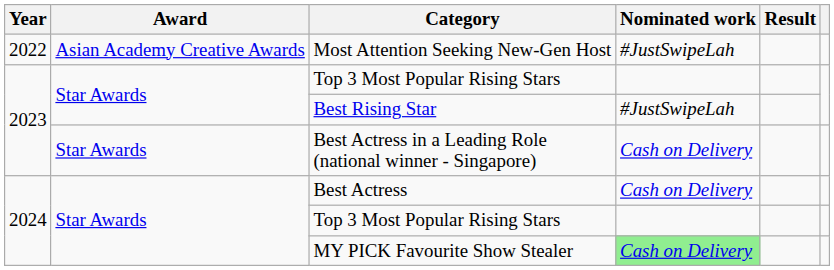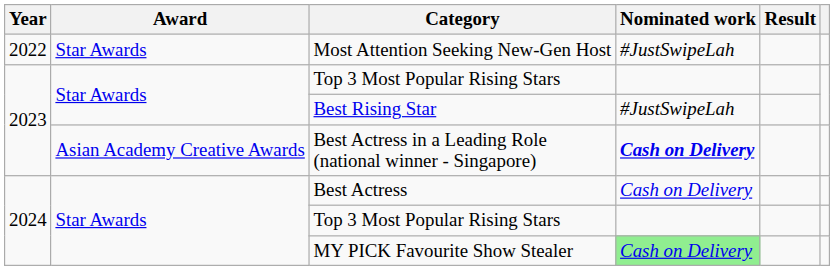Most Attention Seeking New-Gen Host | Award: Asian Academy Creative Awards -> Star Awards
Best Actress in a Leading Role (national winner - Singapore) | Award: Star Awards -> Asian Academy Creative Awards
Best Actress in a Leading Role (national winner - Singapore) | Nominated work: normal -> bold
